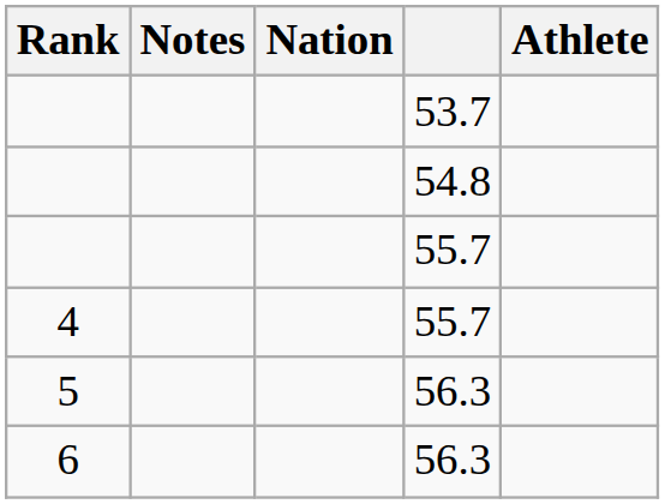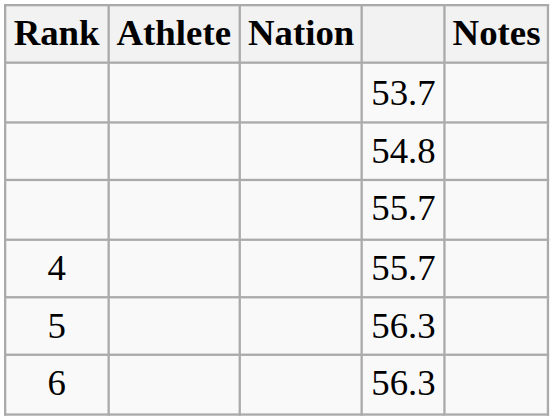columns swapped: Athlete <-> Notes
